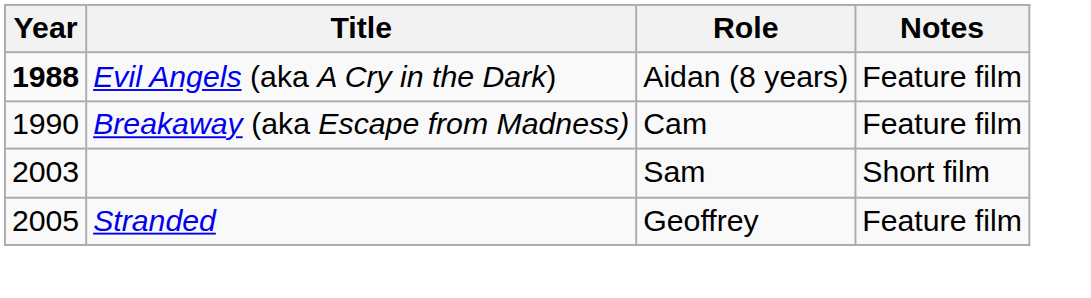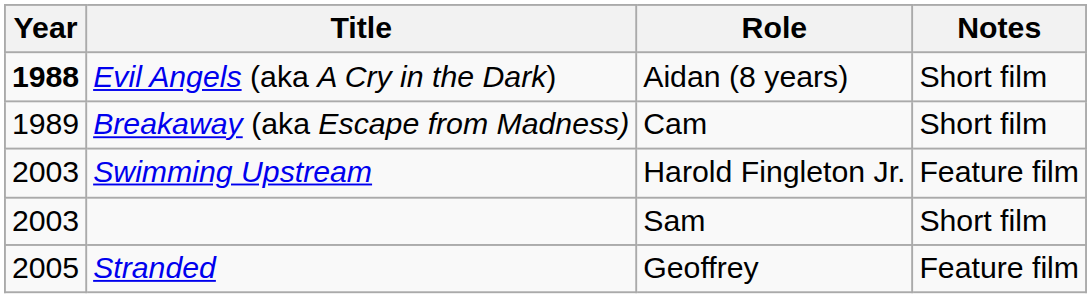Evil Angels (aka A Cry in the Dark) | Notes: Feature film -> Short film
Breakaway (aka Escape from Madness) | Year: 1990 -> 1989
Breakaway (aka Escape from Madness) | Notes: Feature film -> Short film
+ row: 2003 | Swimming Upstream | Harold Fingleton Jr. | Feature film
